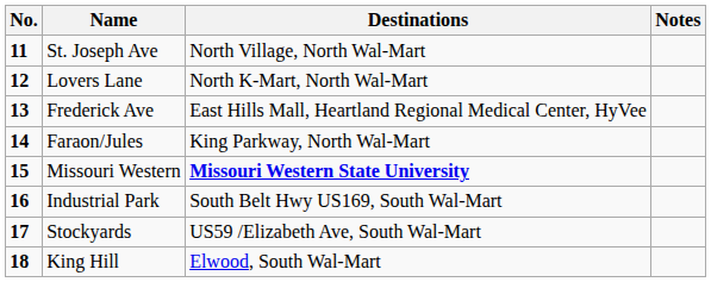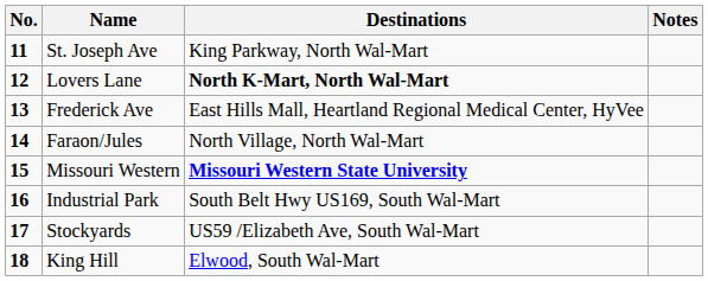St. Joseph Ave | Destinations: North Village, North Wal-Mart -> King Parkway, North Wal-Mart
Lovers Lane | Destinations: normal -> bold
Faraon/Jules | Destinations: King Parkway, North Wal-Mart -> North Village, North Wal-Mart
